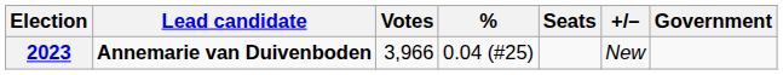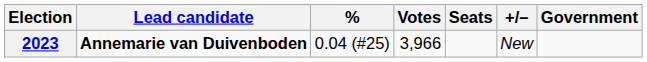columns swapped: Votes <-> %
